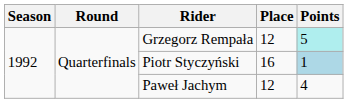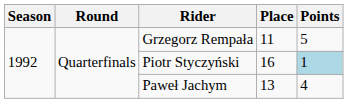Grzegorz Rempała | Place: 12 -> 11
Grzegorz Rempała | Points: paleturquoise background -> no background
Paweł Jachym | Place: 12 -> 13
